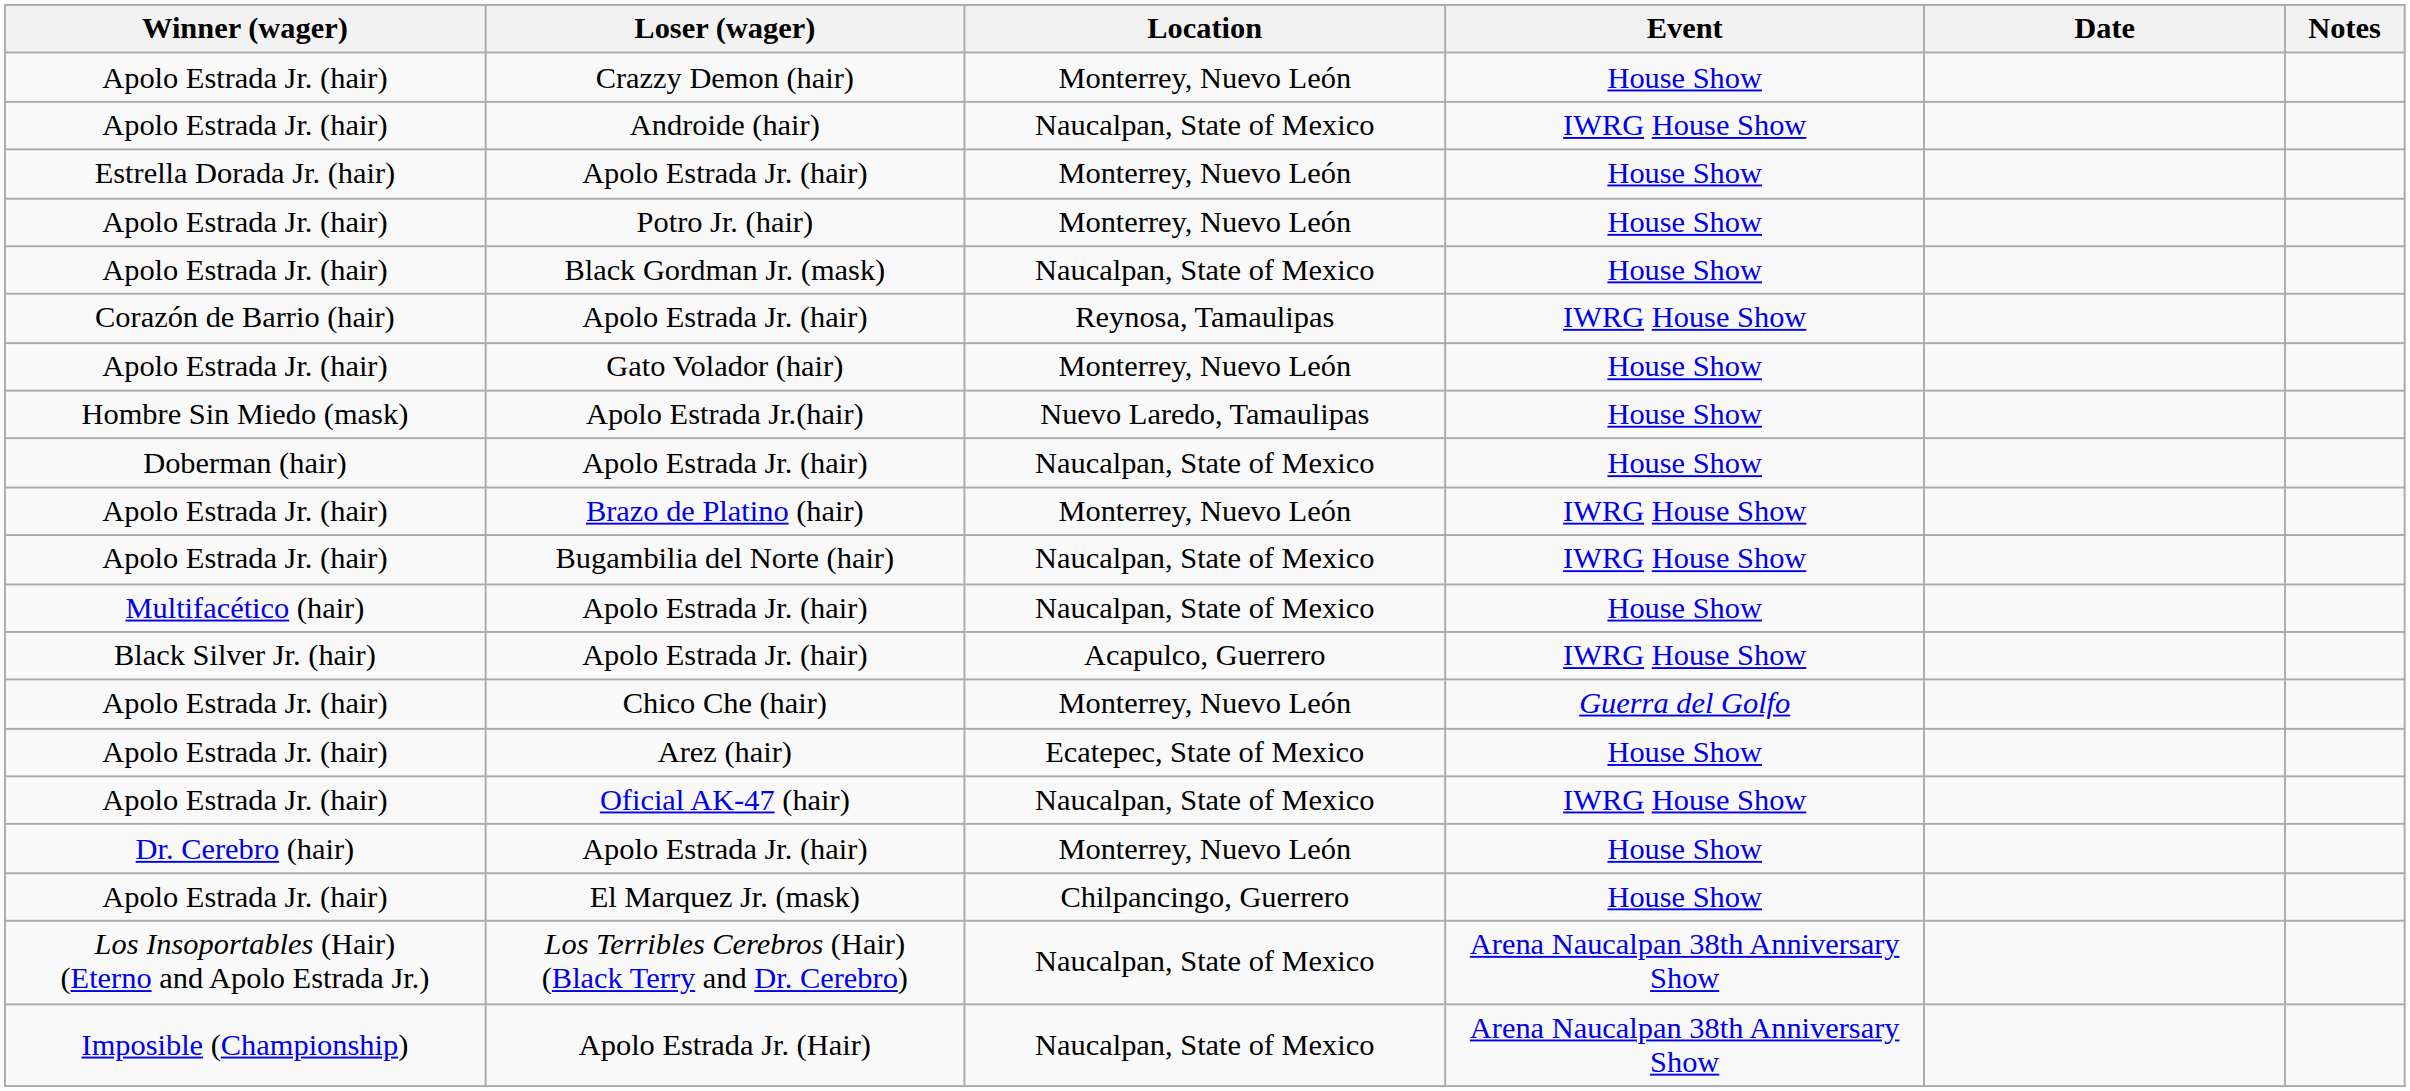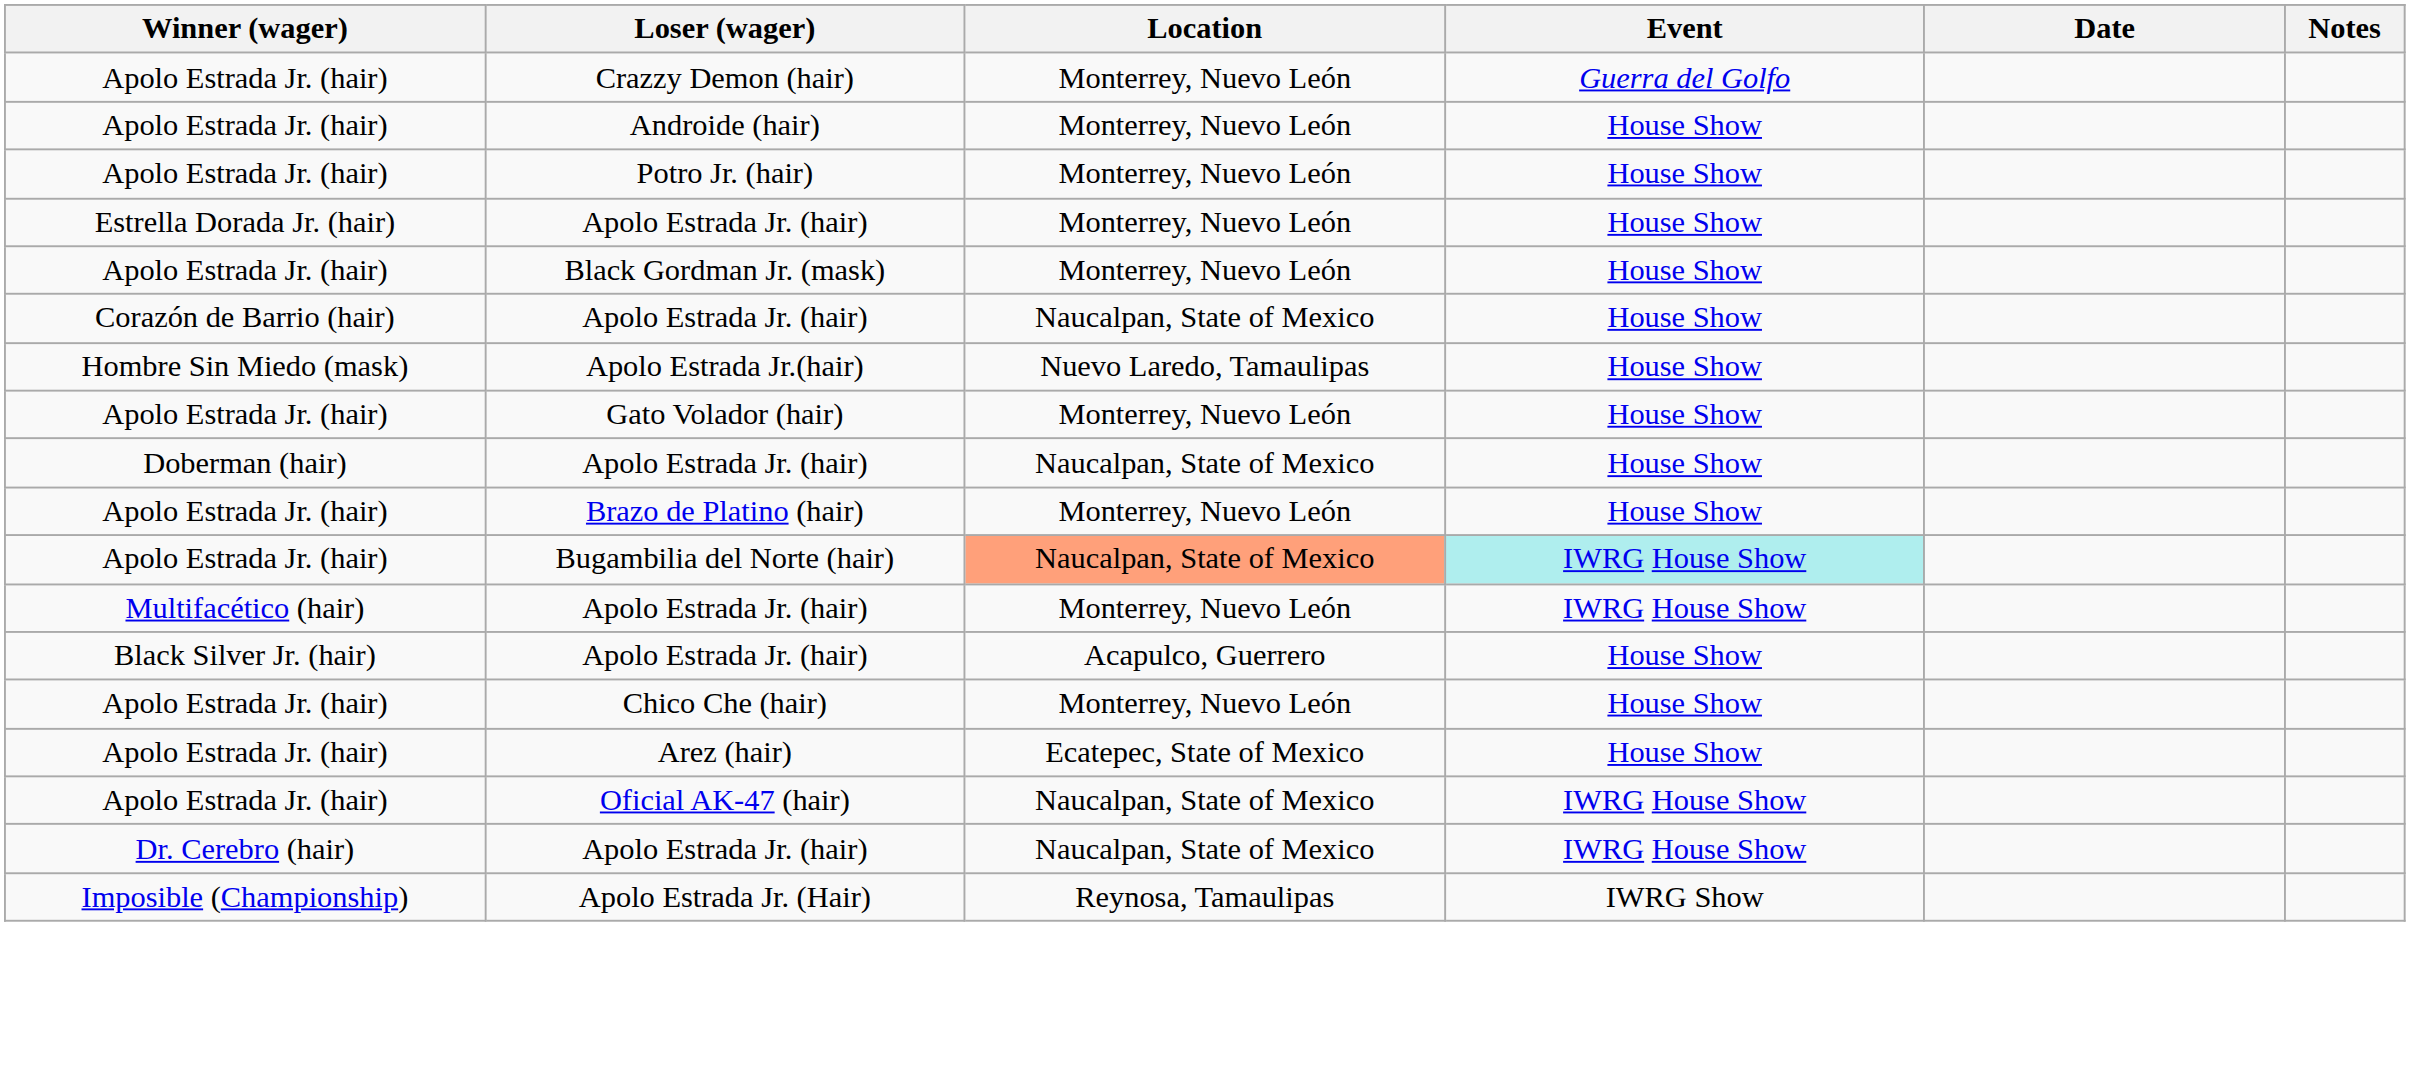Crazzy Demon (hair) | Event: House Show -> Guerra del Golfo
Androide (hair) | Location: Naucalpan, State of Mexico -> Monterrey, Nuevo León
Androide (hair) | Event: IWRG House Show -> House Show
rows swapped: Estrella Dorada Jr. (hair) / Apolo Estrada Jr. (hair) <-> Potro Jr. (hair)
Black Gordman Jr. (mask) | Location: Naucalpan, State of Mexico -> Monterrey, Nuevo León
Corazón de Barrio (hair) / Apolo Estrada Jr. (hair) | Location: Reynosa, Tamaulipas -> Naucalpan, State of Mexico
Corazón de Barrio (hair) / Apolo Estrada Jr. (hair) | Event: IWRG House Show -> House Show
rows swapped: Apolo Estrada Jr.(hair) <-> Gato Volador (hair)
Brazo de Platino (hair) | Event: IWRG House Show -> House Show
Bugambilia del Norte (hair) | Location: no background -> lightsalmon background
Bugambilia del Norte (hair) | Event: no background -> paleturquoise background
Multifacético (hair) / Apolo Estrada Jr. (hair) | Location: Naucalpan, State of Mexico -> Monterrey, Nuevo León
Multifacético (hair) / Apolo Estrada Jr. (hair) | Event: House Show -> IWRG House Show
Black Silver Jr. (hair) / Apolo Estrada Jr. (hair) | Event: IWRG House Show -> House Show
Chico Che (hair) | Event: Guerra del Golfo -> House Show
Dr. Cerebro (hair) / Apolo Estrada Jr. (hair) | Location: Monterrey, Nuevo León -> Naucalpan, State of Mexico
Dr. Cerebro (hair) / Apolo Estrada Jr. (hair) | Event: House Show -> IWRG House Show
- row: Apolo Estrada Jr. (hair) | El Marquez Jr. (mask) | Chilpancingo, Guerrero | House Show
- row: Los Insoportables (Hair) (Eterno and Apolo Estrada Jr.) | Los Terribles Cerebros (Hair) (Black Terry and Dr. Cerebro) | Naucalpan, State of Mexico | Arena Naucalpan 38th Anniversary Show
Apolo Estrada Jr. (Hair) | Location: Naucalpan, State of Mexico -> Reynosa, Tamaulipas
Apolo Estrada Jr. (Hair) | Event: Arena Naucalpan 38th Anniversary Show -> IWRG Show
